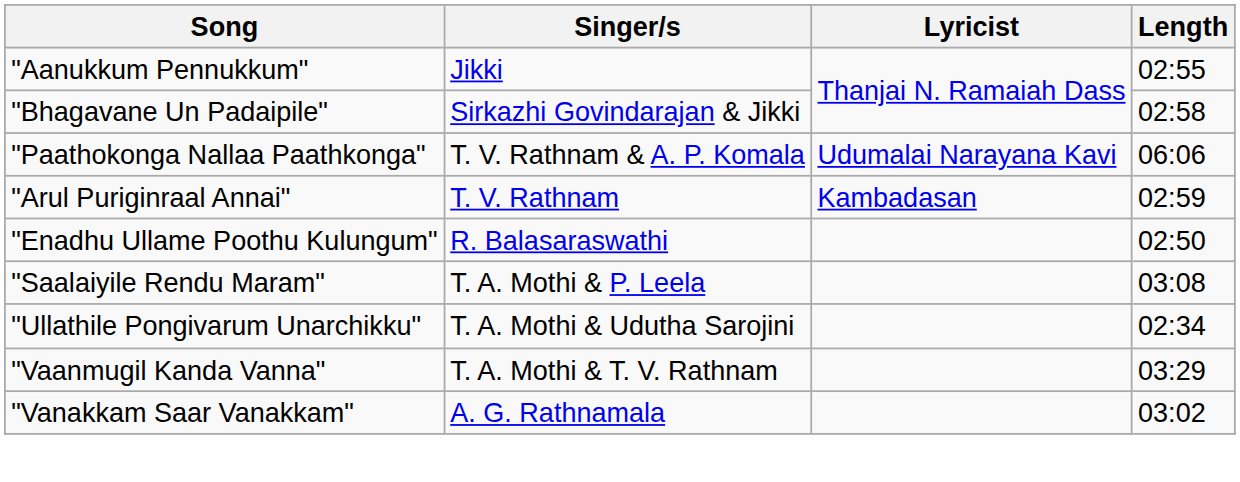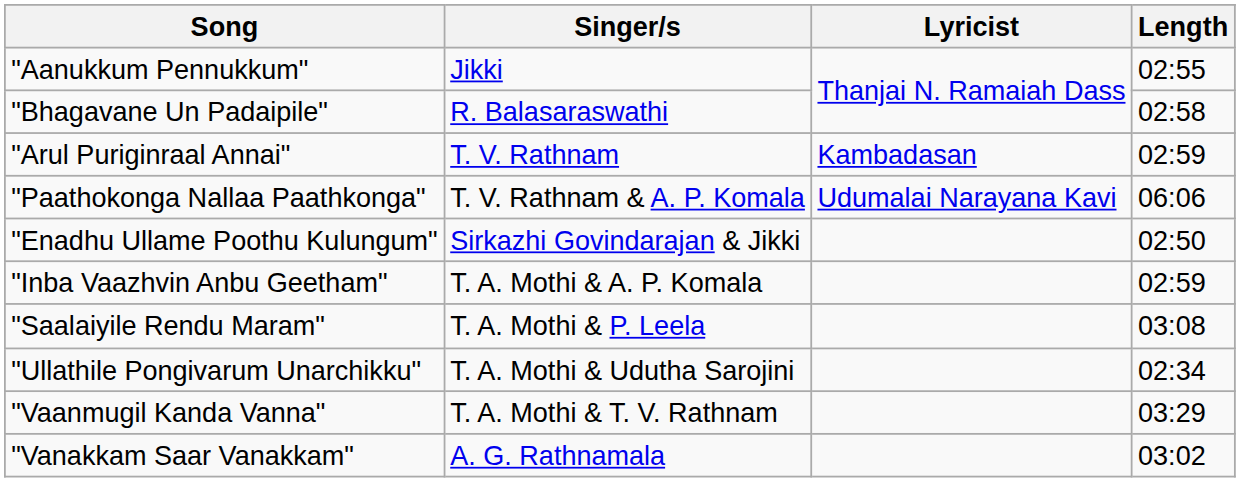"Bhagavane Un Padaipile" | Singer/s: Sirkazhi Govindarajan & Jikki -> R. Balasaraswathi
rows swapped: "Arul Puriginraal Annai" <-> "Paathokonga Nallaa Paathkonga"
"Enadhu Ullame Poothu Kulungum" | Singer/s: R. Balasaraswathi -> Sirkazhi Govindarajan & Jikki
+ row: "Inba Vaazhvin Anbu Geetham" | T. A. Mothi & A. P. Komala | 02:59
